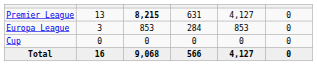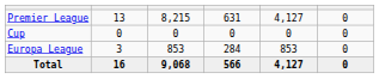Premier League | column 3: bold -> normal
rows swapped: Cup <-> Europa League
